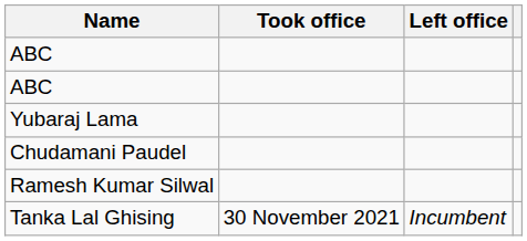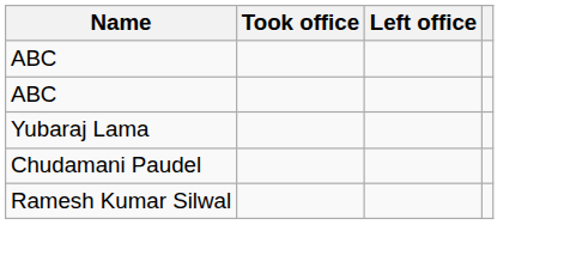- row: Tanka Lal Ghising | 30 November 2021 | Incumbent
